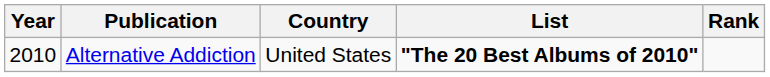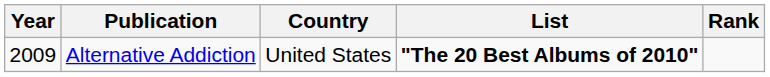Alternative Addiction | Year: 2010 -> 2009
